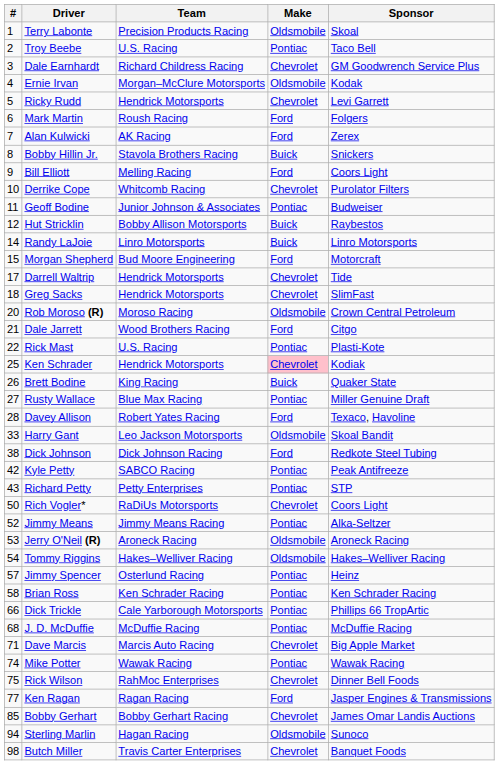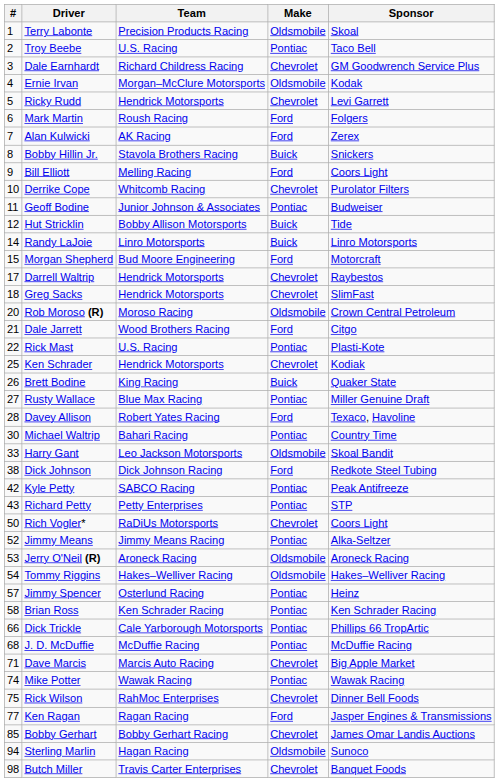Hut Stricklin | Sponsor: Raybestos -> Tide
Darrell Waltrip | Sponsor: Tide -> Raybestos
Ken Schrader | Make: pink background -> no background
+ row: 30 | Michael Waltrip | Bahari Racing | Pontiac | Country Time
